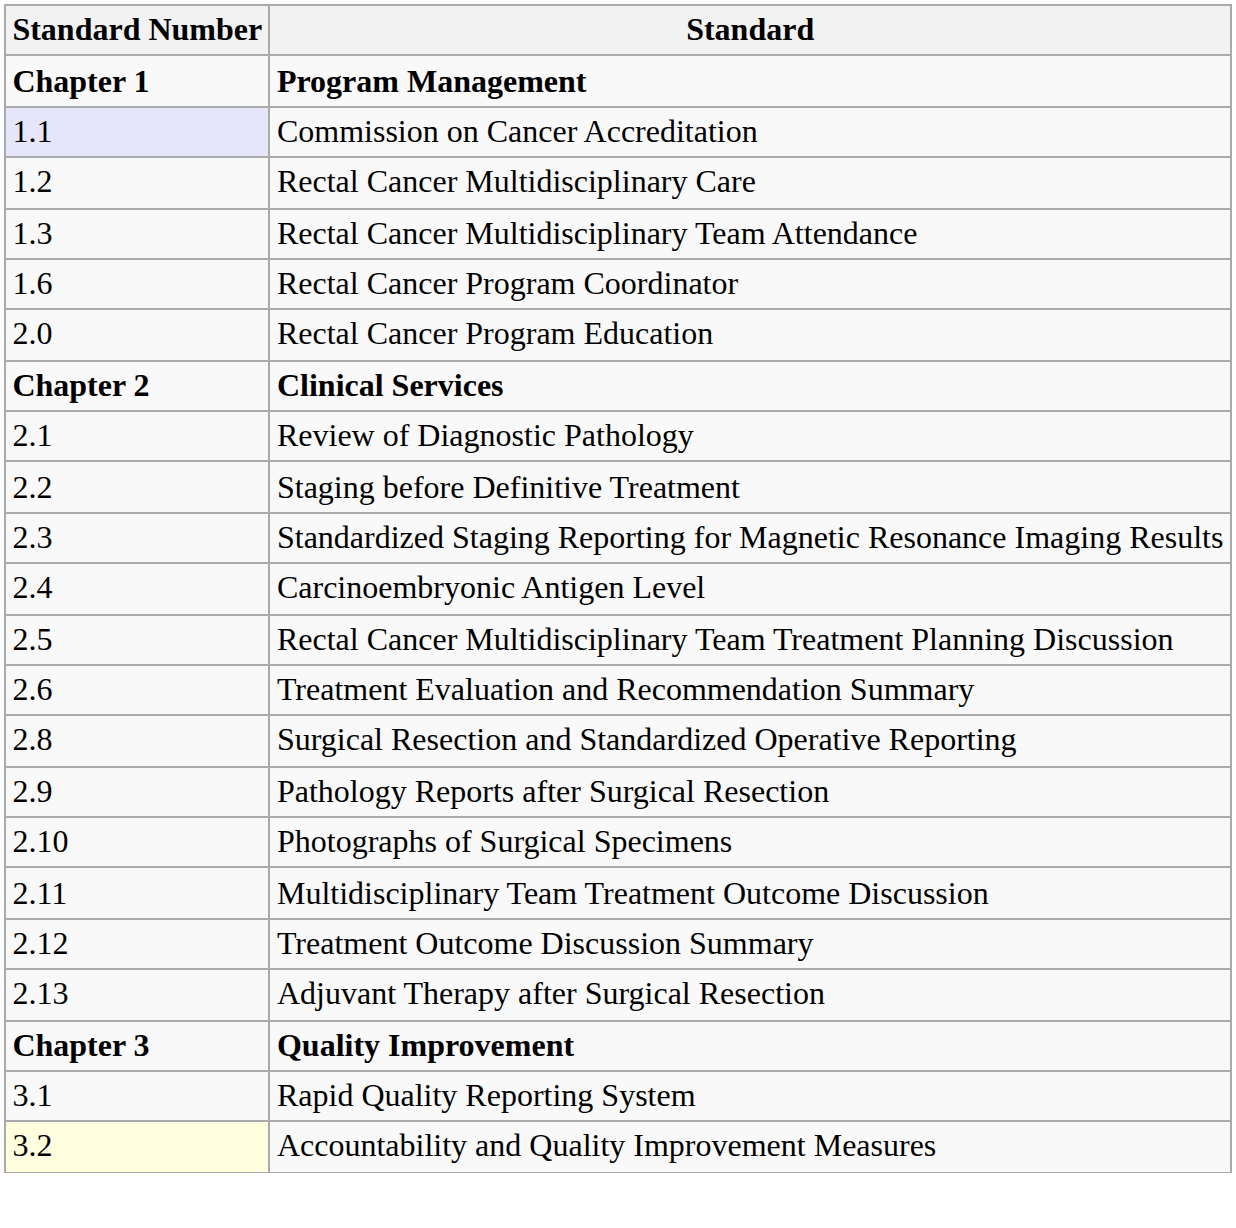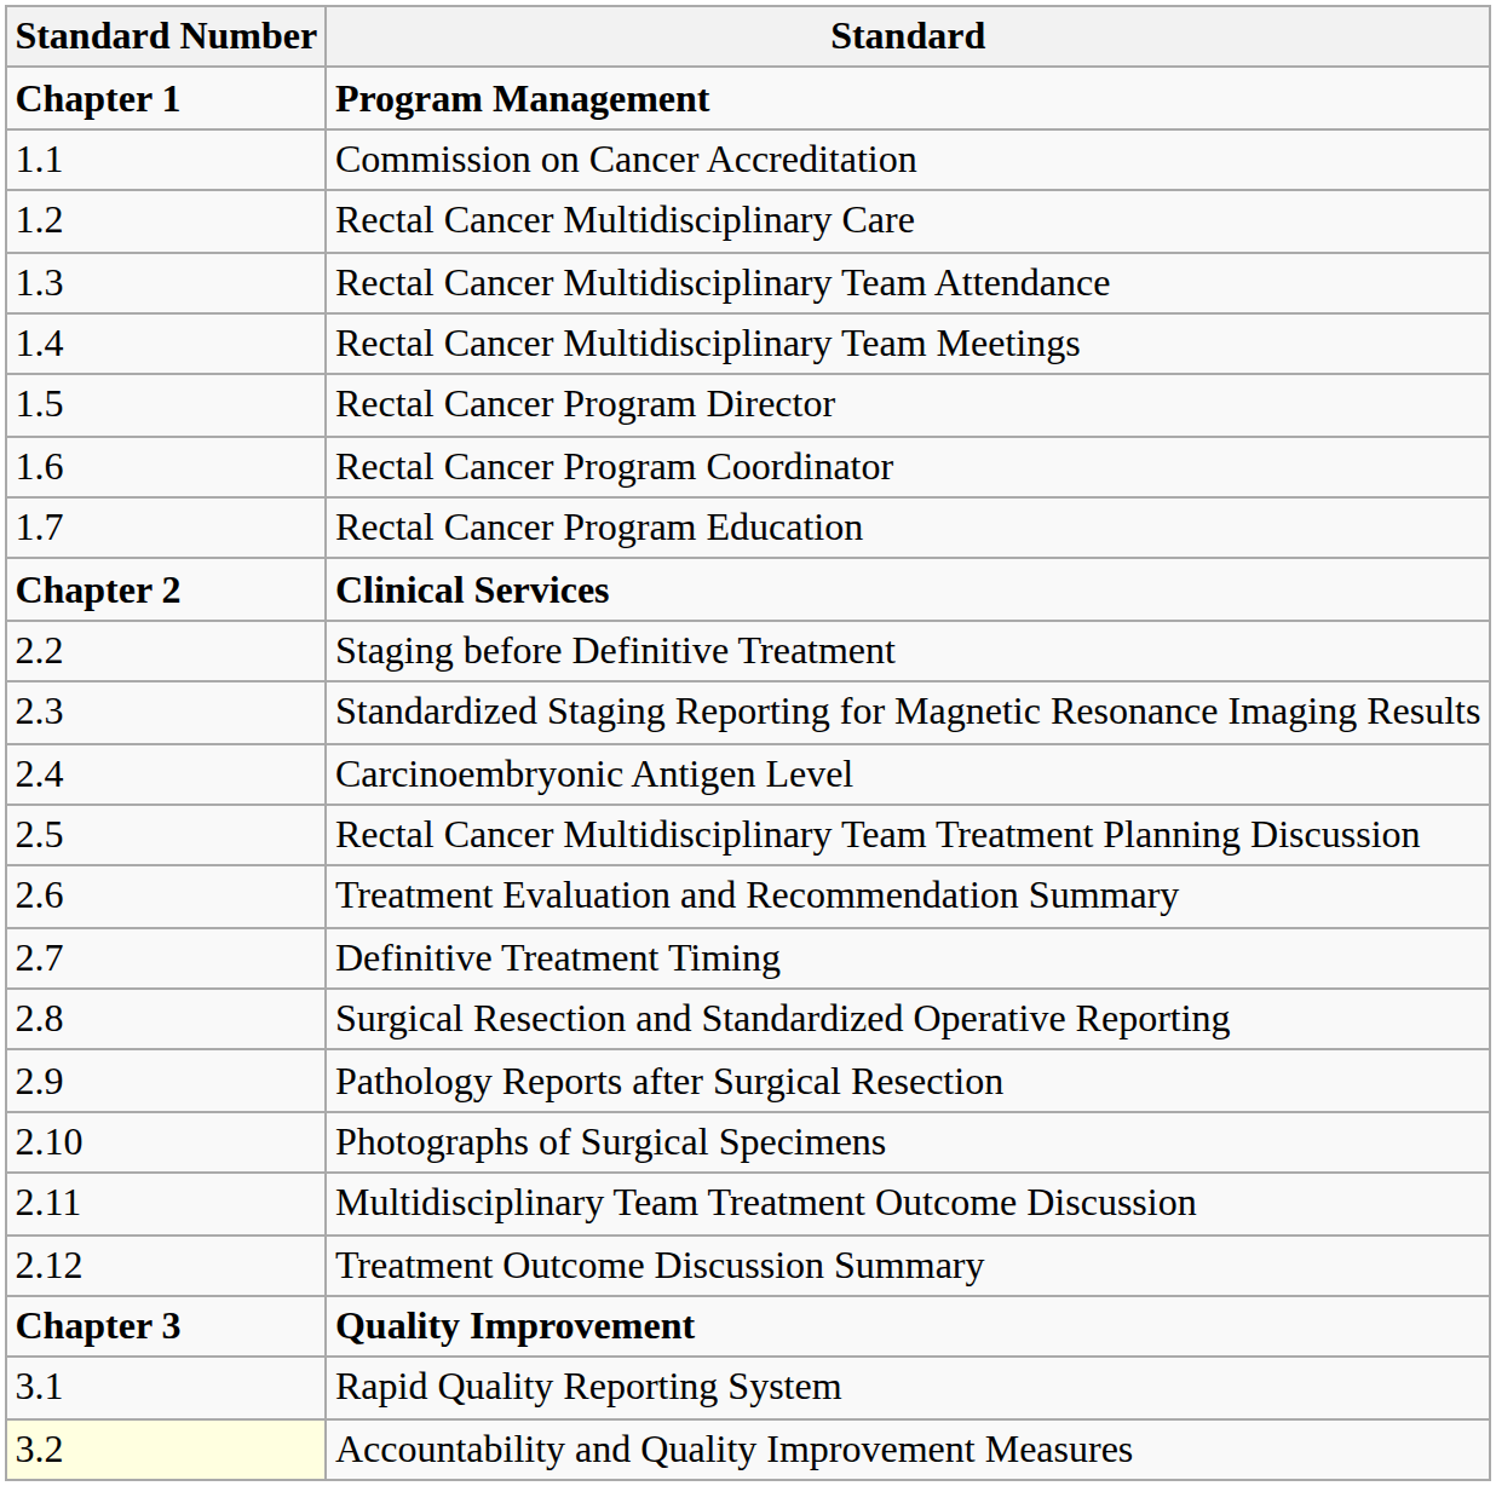Commission on Cancer Accreditation | Standard Number: lavender background -> no background
+ row: 1.4 | Rectal Cancer Multidisciplinary Team Meetings
+ row: 1.5 | Rectal Cancer Program Director
Rectal Cancer Program Education | Standard Number: 2.0 -> 1.7
- row: 2.1 | Review of Diagnostic Pathology
+ row: 2.7 | Definitive Treatment Timing
- row: 2.13 | Adjuvant Therapy after Surgical Resection
